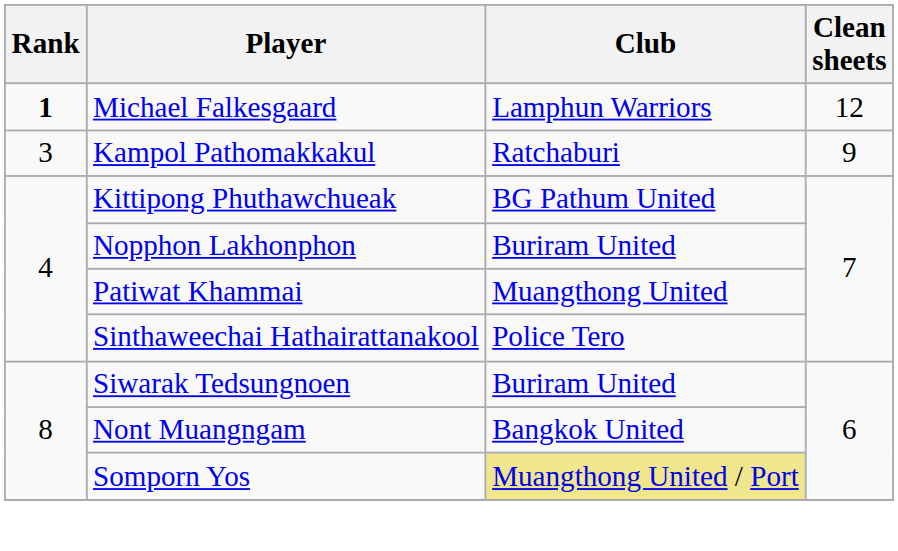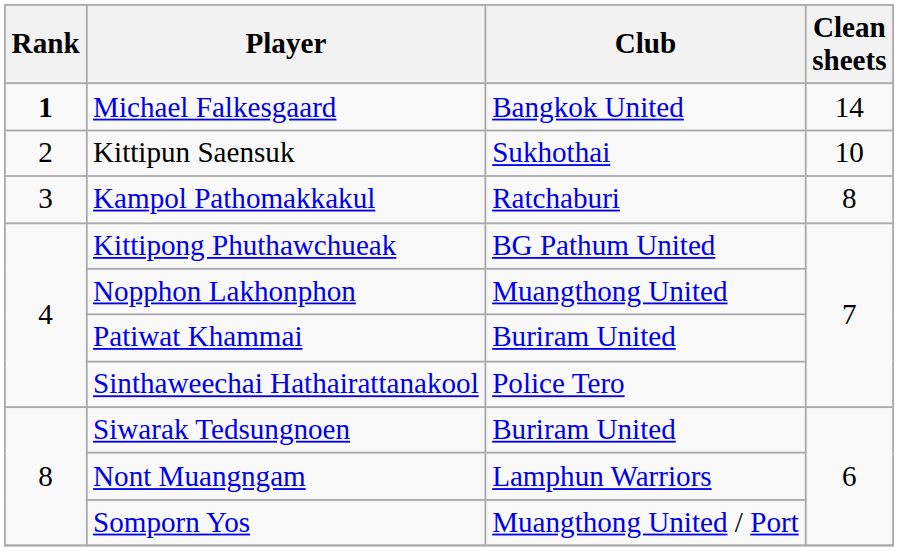Michael Falkesgaard | Club: Lamphun Warriors -> Bangkok United
Michael Falkesgaard | Clean sheets: 12 -> 14
+ row: 2 | Kittipun Saensuk | Sukhothai | 10
Kampol Pathomakkakul | Clean sheets: 9 -> 8
Nopphon Lakhonphon | Club: Buriram United -> Muangthong United
Patiwat Khammai | Club: Muangthong United -> Buriram United
Nont Muangngam | Club: Bangkok United -> Lamphun Warriors
Somporn Yos | Club: khaki background -> no background
